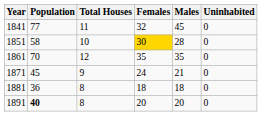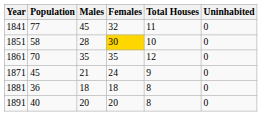columns swapped: Males <-> Total Houses
1891 | Population: bold -> normal
